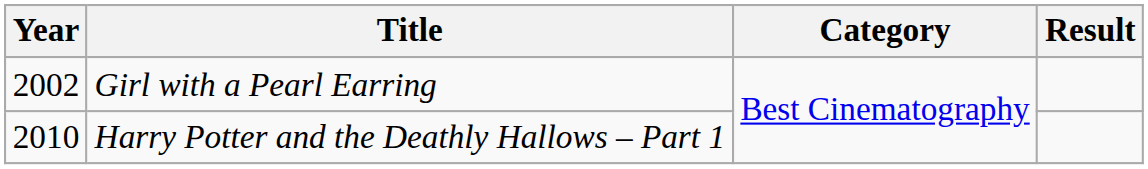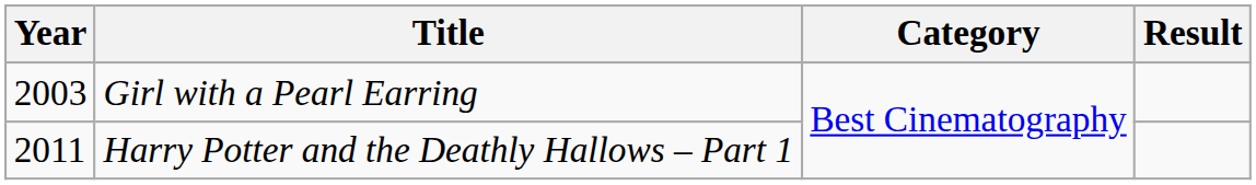Girl with a Pearl Earring | Year: 2002 -> 2003
Harry Potter and the Deathly Hallows – Part 1 | Year: 2010 -> 2011
